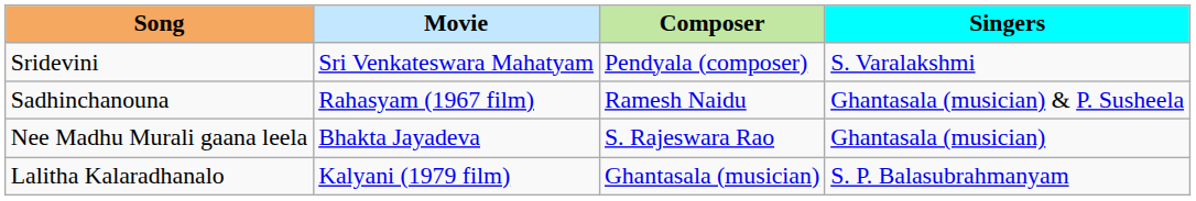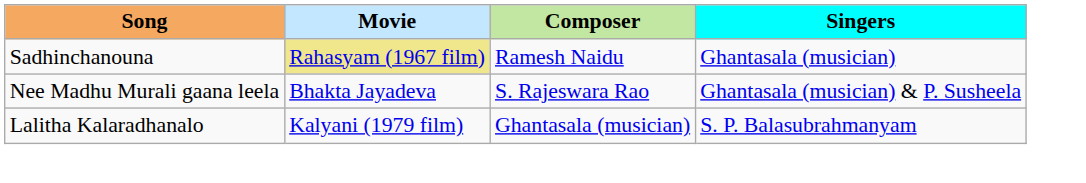- row: Sridevini | Sri Venkateswara Mahatyam | Pendyala (composer) | S. Varalakshmi
Sadhinchanouna | Movie: no background -> khaki background
Sadhinchanouna | Singers: Ghantasala (musician) & P. Susheela -> Ghantasala (musician)
Nee Madhu Murali gaana leela | Singers: Ghantasala (musician) -> Ghantasala (musician) & P. Susheela
